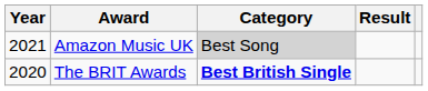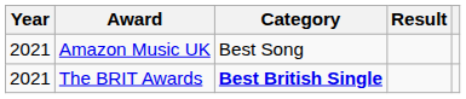Amazon Music UK | Category: lightgrey background -> no background
The BRIT Awards | Year: 2020 -> 2021
